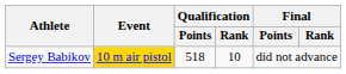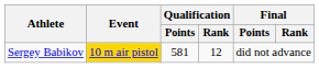Sergey Babikov | Qualification / Points: 518 -> 581
Sergey Babikov | Qualification / Rank: 10 -> 12
